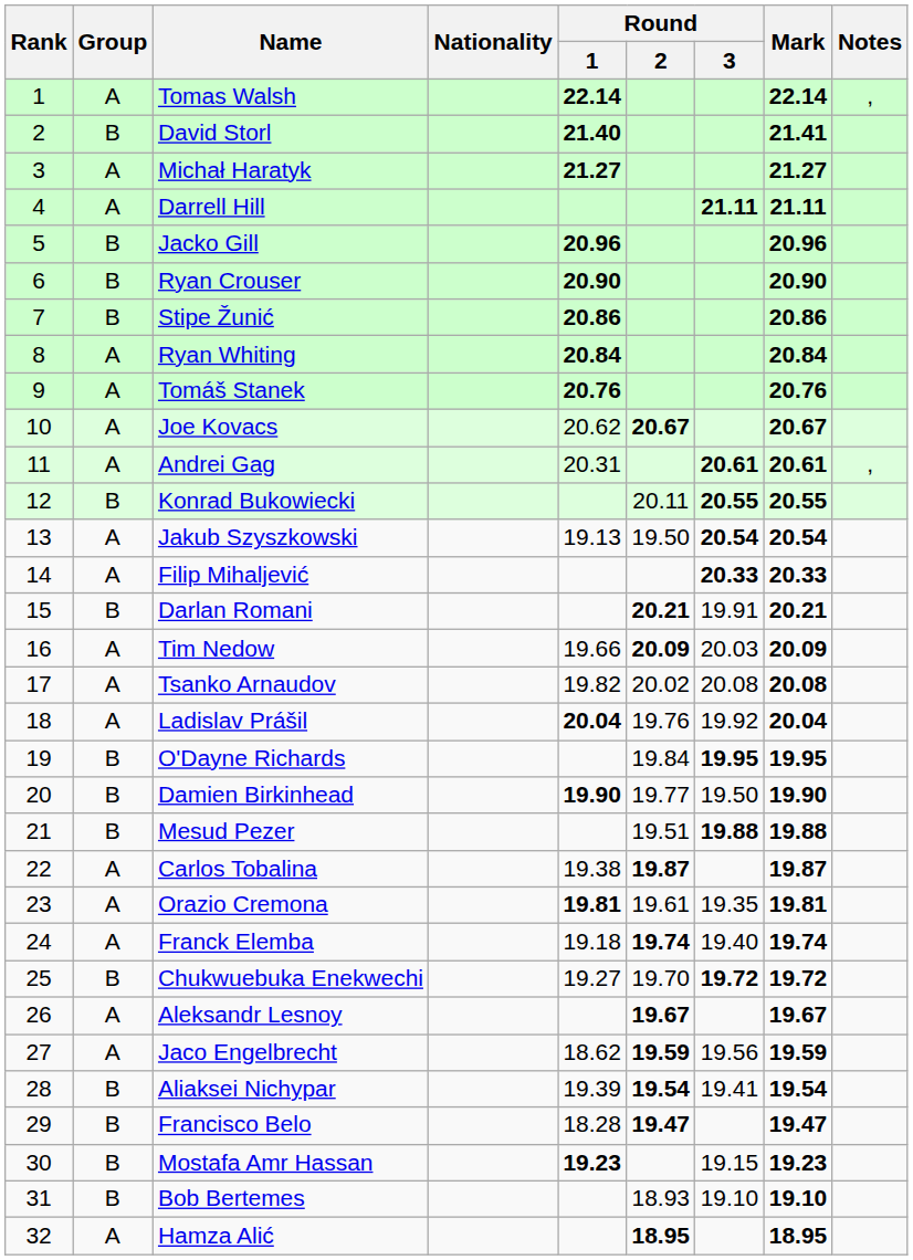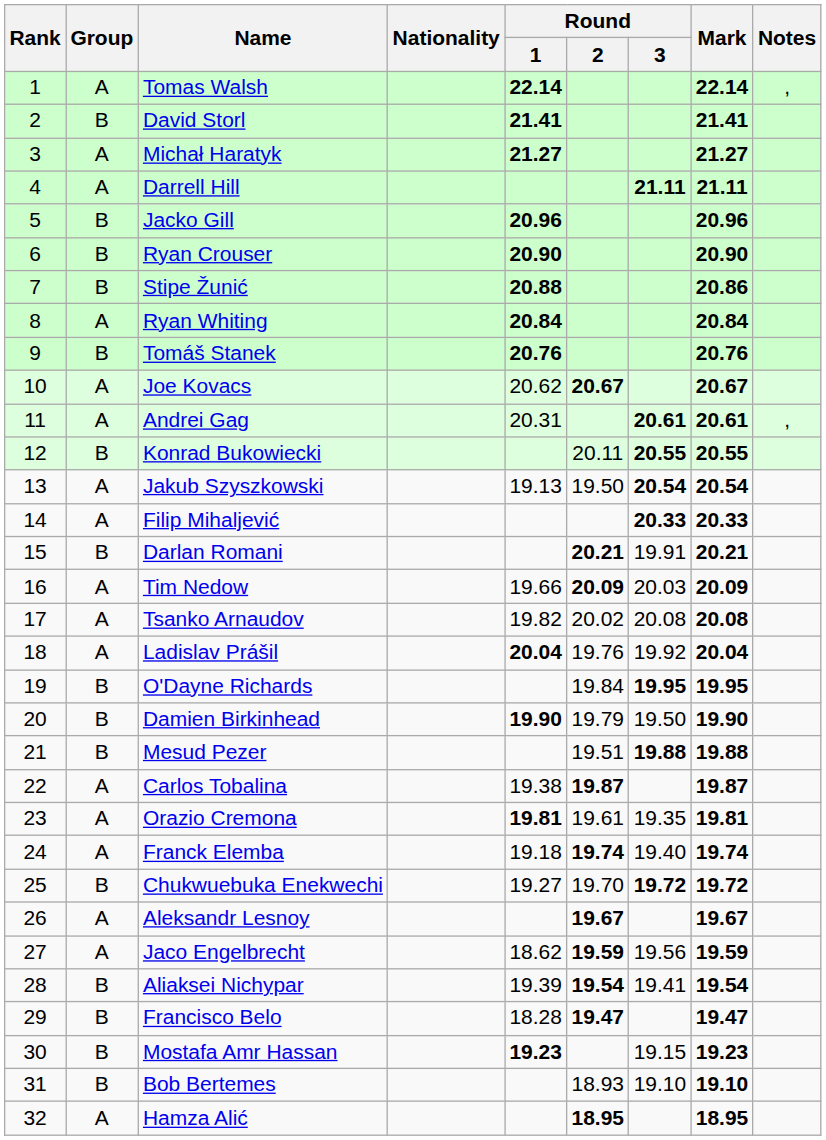David Storl | Round / 1: 21.40 -> 21.41
Stipe Žunić | Round / 1: 20.86 -> 20.88
Tomáš Stanek | Group: A -> B
Damien Birkinhead | Round / 2: 19.77 -> 19.79
